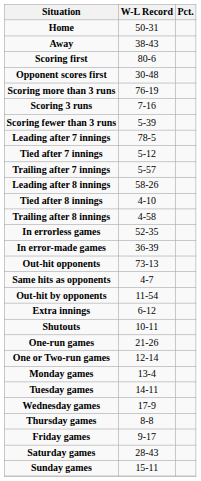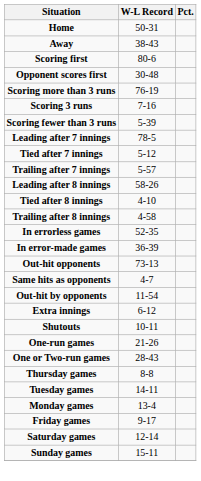One or Two-run games | W-L Record: 12-14 -> 28-43
rows swapped: Monday games <-> Thursday games
- row: Wednesday games | 17-9
Saturday games | W-L Record: 28-43 -> 12-14
